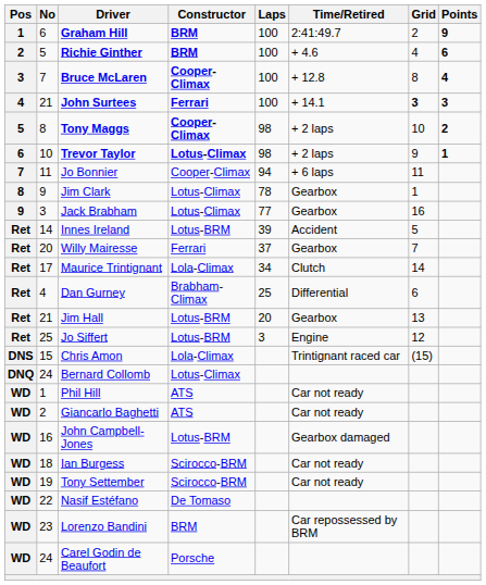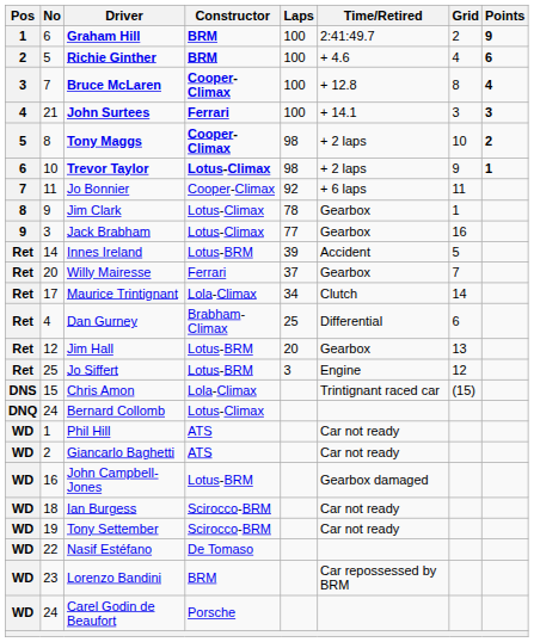John Surtees | Grid: bold -> normal
Jo Bonnier | Laps: 94 -> 92
Jim Hall | No: 21 -> 12
